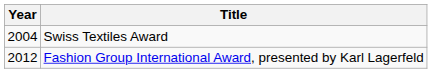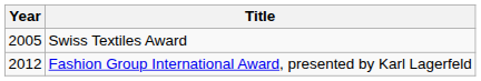Swiss Textiles Award | Year: 2004 -> 2005
